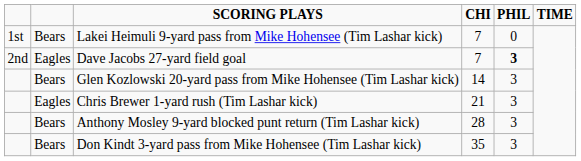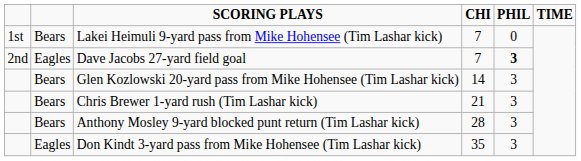Chris Brewer 1-yard rush (Tim Lashar kick) | column 2: Eagles -> Bears
Don Kindt 3-yard pass from Mike Hohensee (Tim Lashar kick) | column 2: Bears -> Eagles
